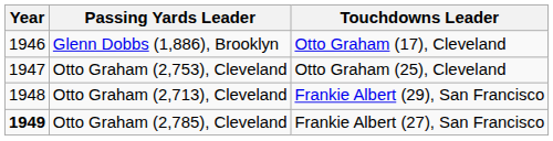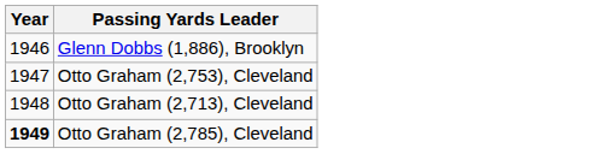- column: Touchdowns Leader | Otto Graham (17), Cleveland | Otto Graham (25), Cleveland | Frankie Albert (29), San Francisco | Frankie Albert (27), San Francisco
